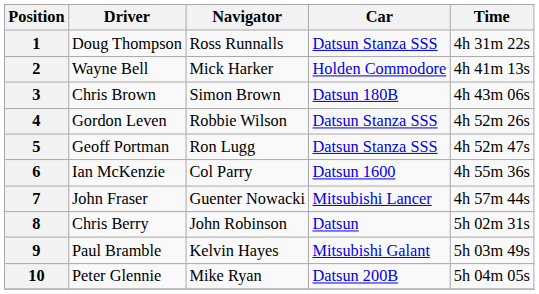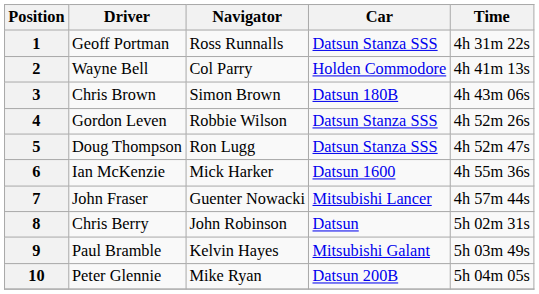1 | Driver: Doug Thompson -> Geoff Portman
2 | Navigator: Mick Harker -> Col Parry
5 | Driver: Geoff Portman -> Doug Thompson
6 | Navigator: Col Parry -> Mick Harker
